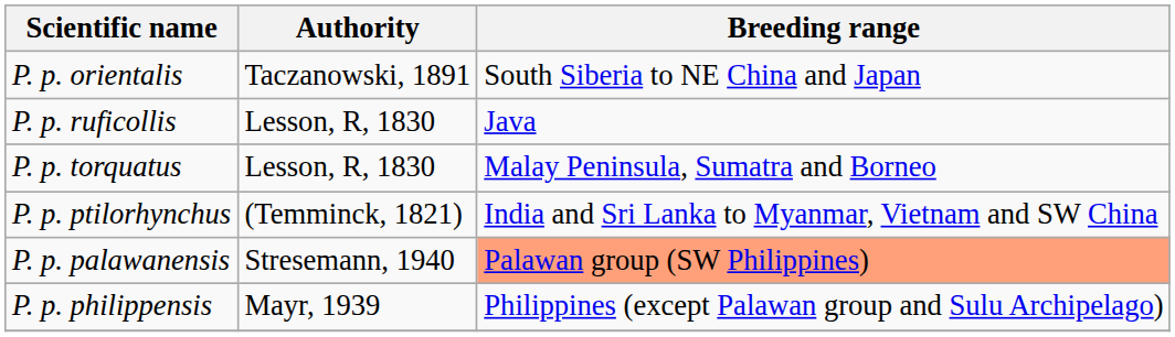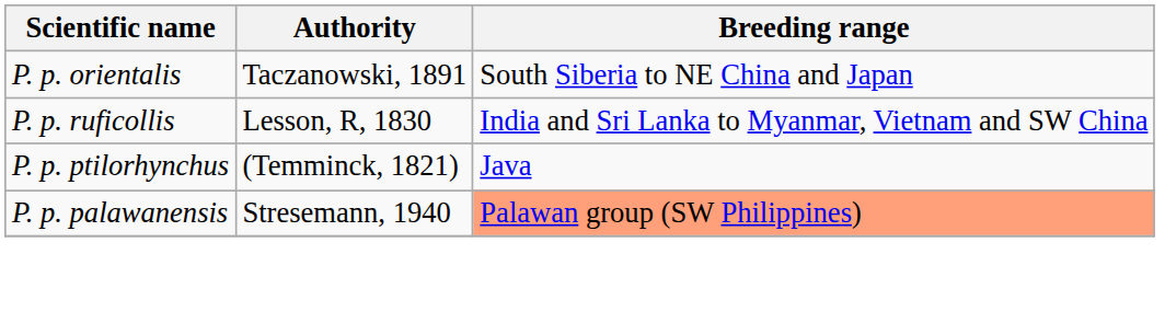P. p. ruficollis | Breeding range: Java -> India and Sri Lanka to Myanmar, Vietnam and SW China
- row: P. p. torquatus | Lesson, R, 1830 | Malay Peninsula, Sumatra and Borneo
P. p. ptilorhynchus | Breeding range: India and Sri Lanka to Myanmar, Vietnam and SW China -> Java
- row: P. p. philippensis | Mayr, 1939 | Philippines (except Palawan group and Sulu Archipelago)
